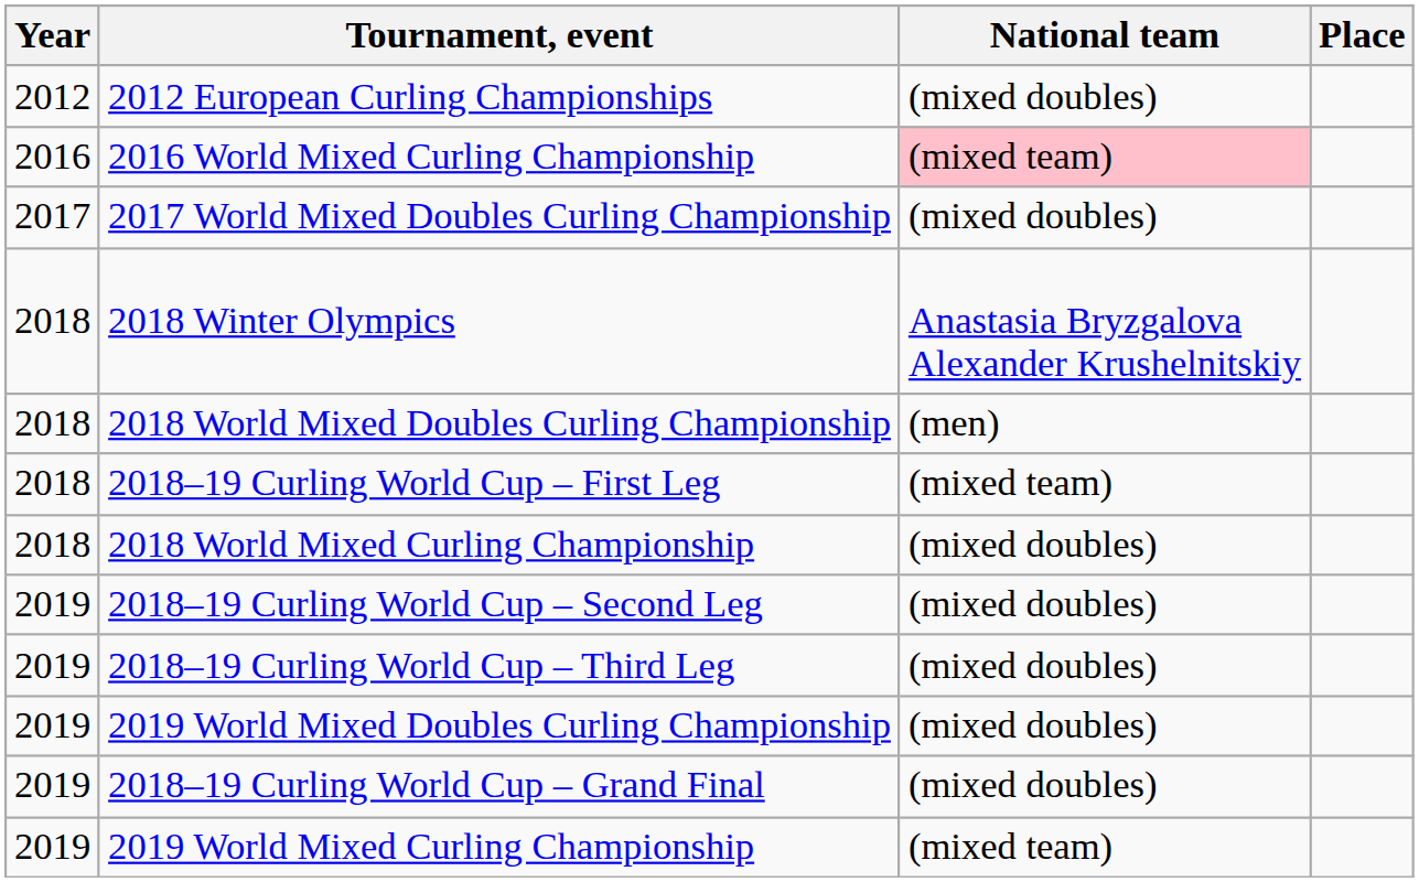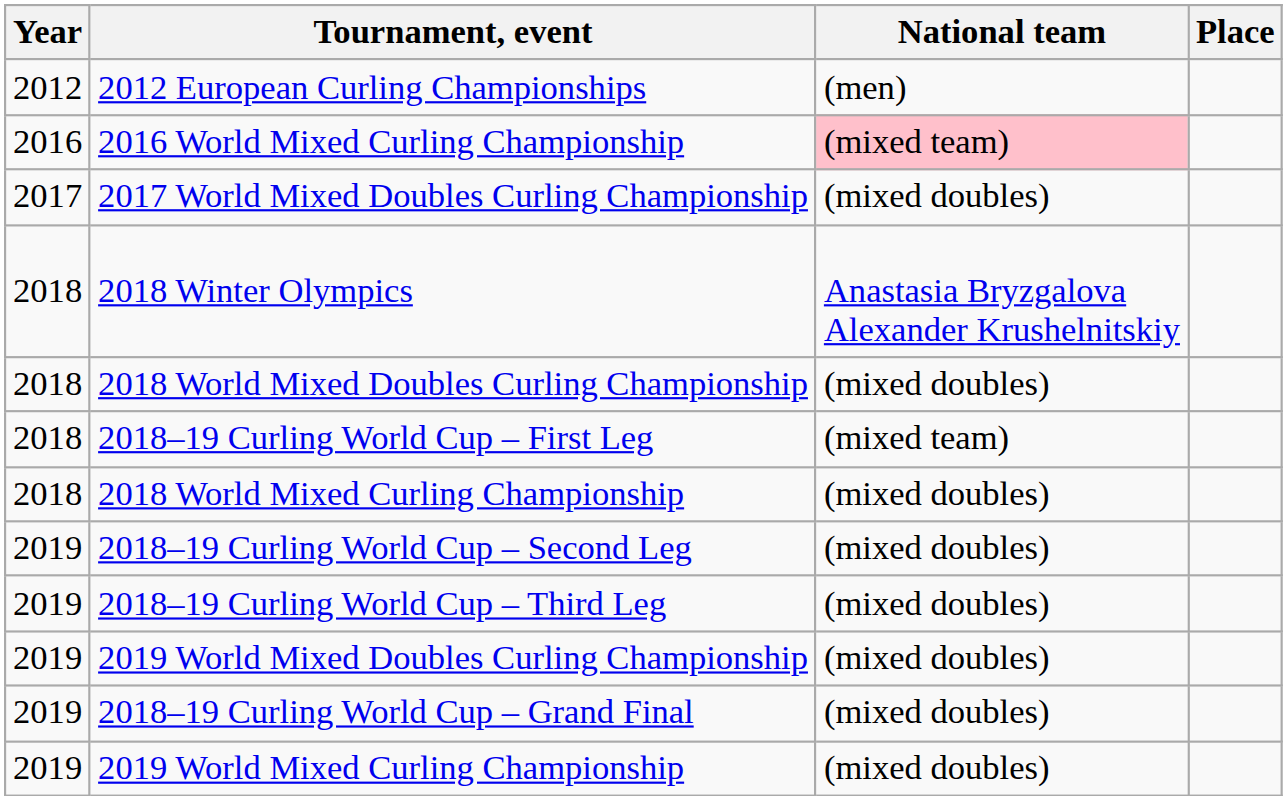2012 European Curling Championships | National team: (mixed doubles) -> (men)
2018 World Mixed Doubles Curling Championship | National team: (men) -> (mixed doubles)
2019 World Mixed Curling Championship | National team: (mixed team) -> (mixed doubles)
